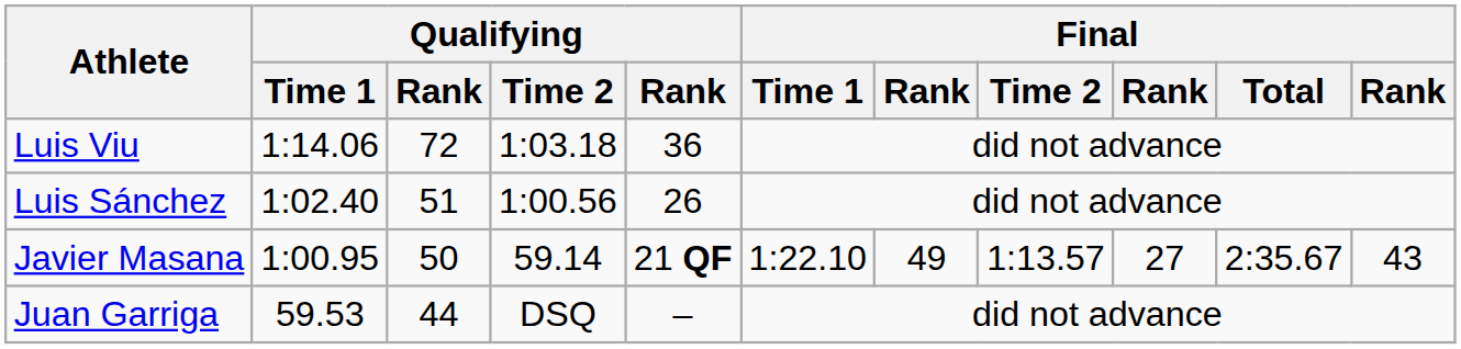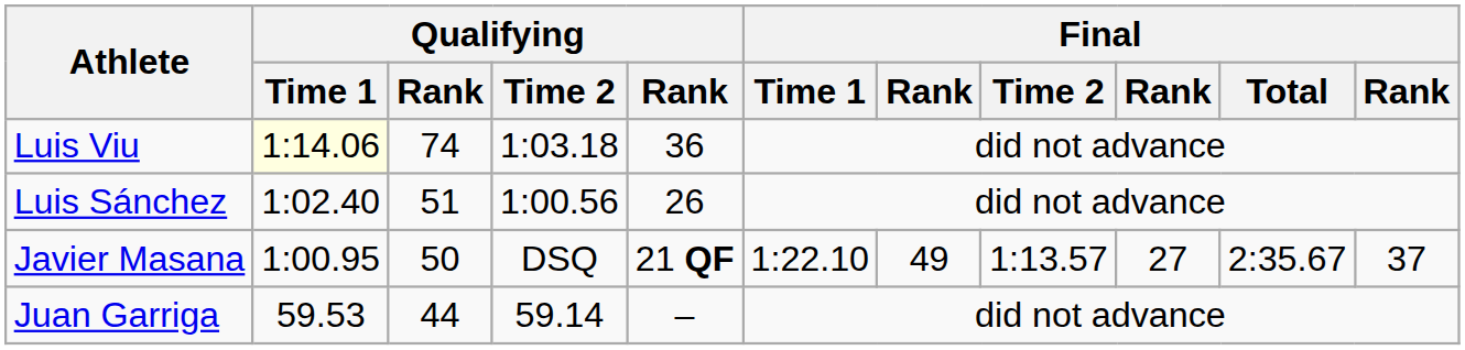Luis Viu | Qualifying / Time 1: no background -> lightyellow background
Luis Viu | column 3: 72 -> 74
Javier Masana | Qualifying / Time 2: 59.14 -> DSQ
Javier Masana | column 11: 43 -> 37
Juan Garriga | Qualifying / Time 2: DSQ -> 59.14
